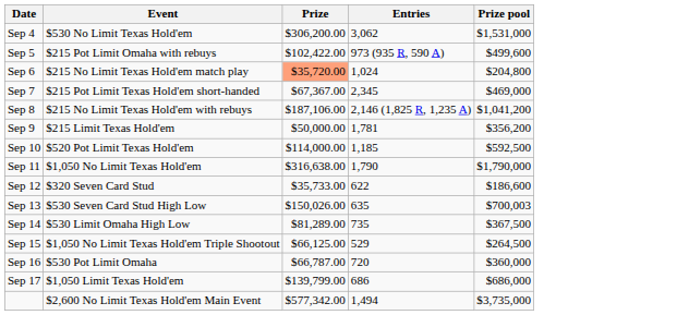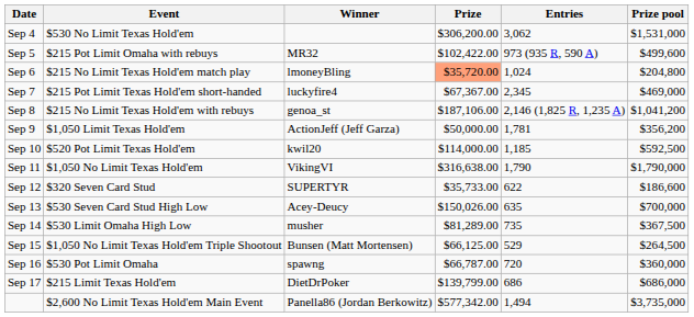+ column: Winner | MR32 | lmoneyBling | luckyfire4 | genoa_st | ActionJeff (Jeff Garza) | kwil20 | VikingVI | SUPERTYR | Acey-Deucy | musher | Bunsen (Matt Mortensen) | spawng | DietDrPoker | Panella86 (Jordan Berkowitz)
Sep 9 | Event: $215 Limit Texas Hold'em -> $1,050 Limit Texas Hold'em
Sep 13 | Prize pool: $700,003 -> $700,000
Sep 17 | Event: $1,050 Limit Texas Hold'em -> $215 Limit Texas Hold'em
